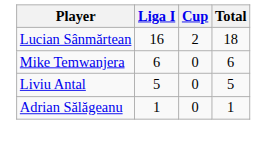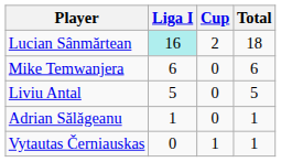Lucian Sânmărtean | Liga I: no background -> paleturquoise background
+ row: Vytautas Černiauskas | 0 | 1 | 1
